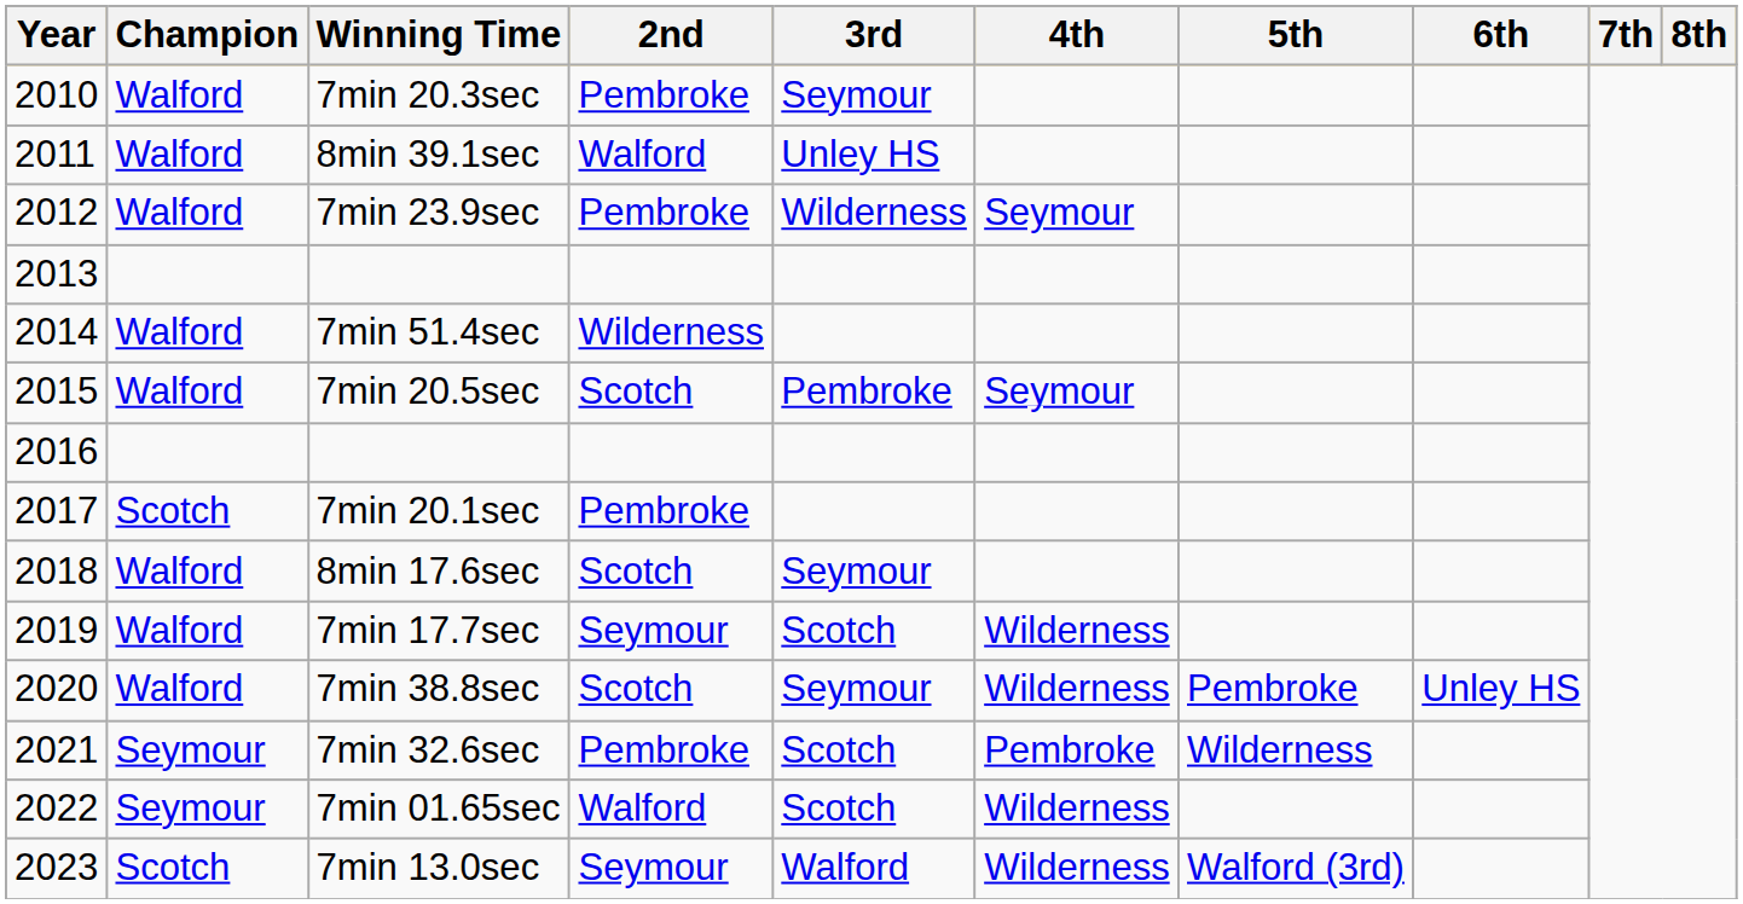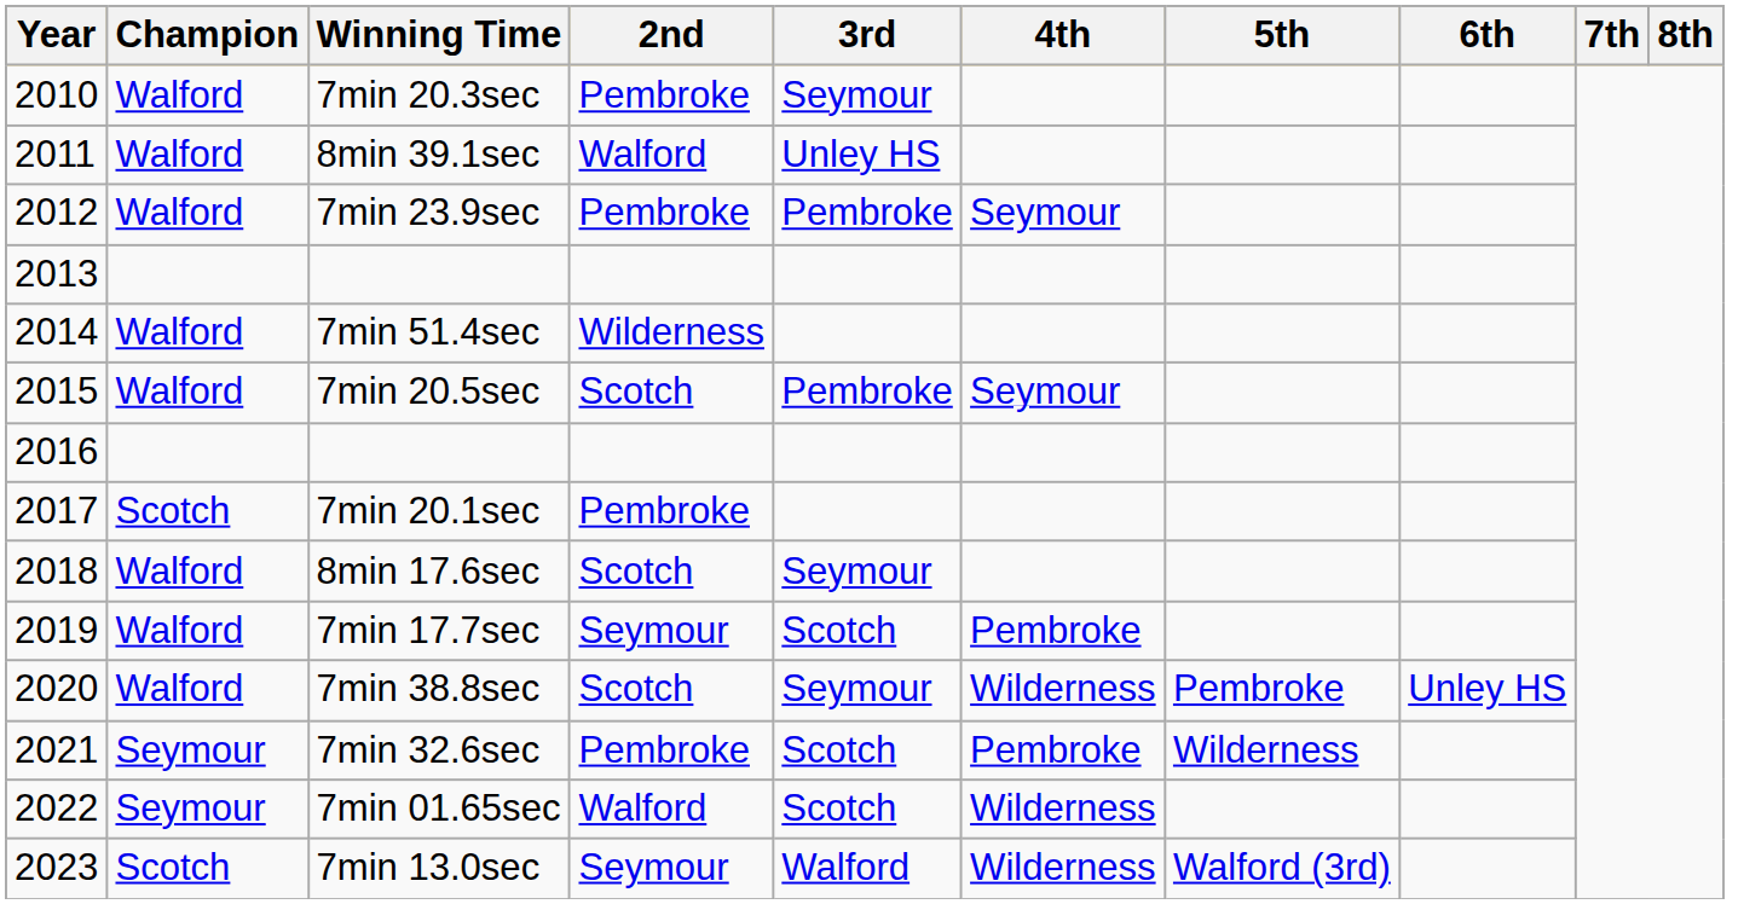7min 23.9sec | 3rd: Wilderness -> Pembroke
7min 17.7sec | 4th: Wilderness -> Pembroke
